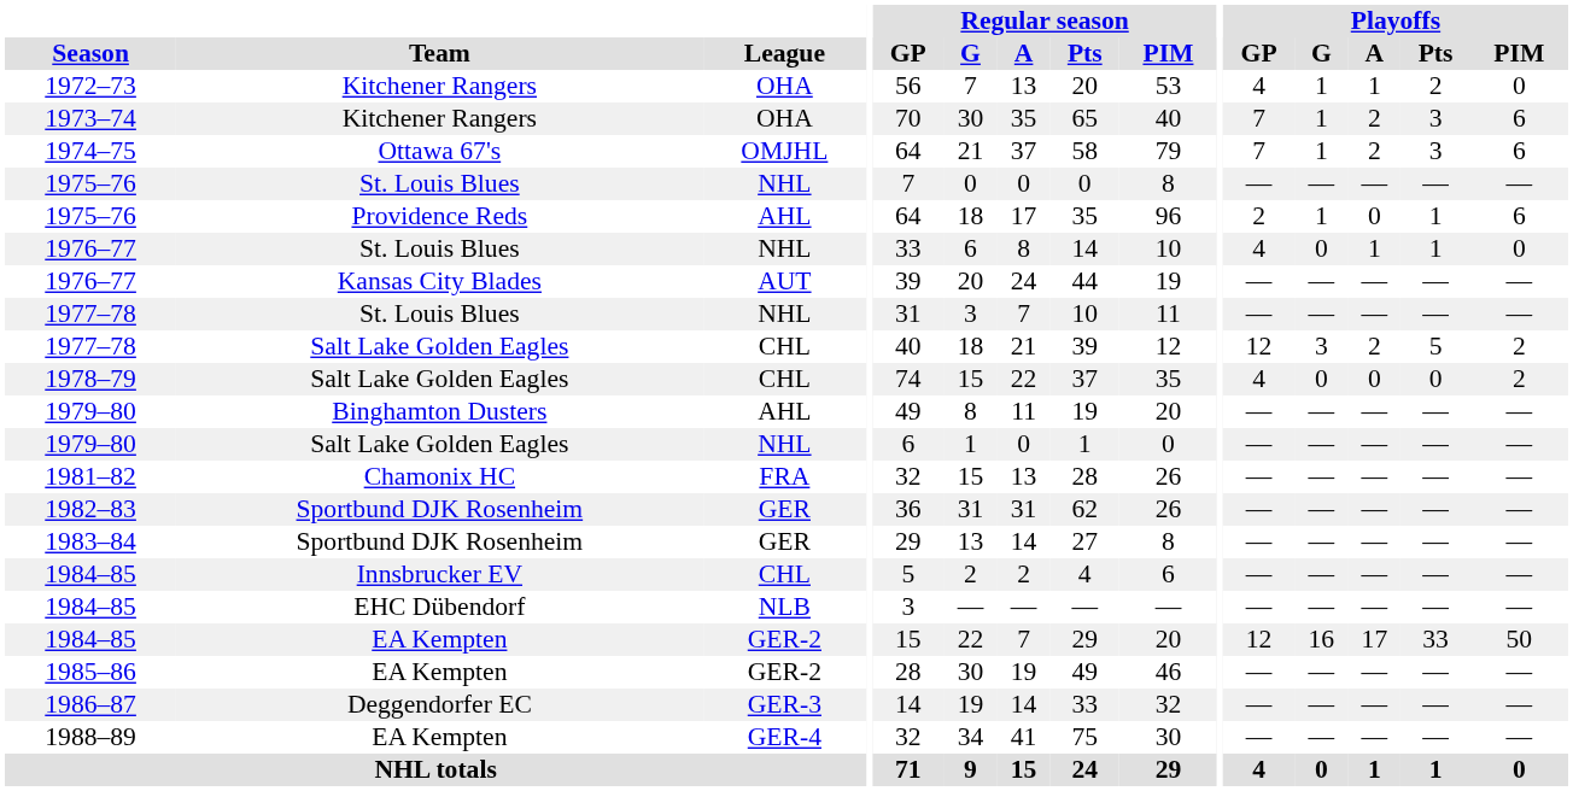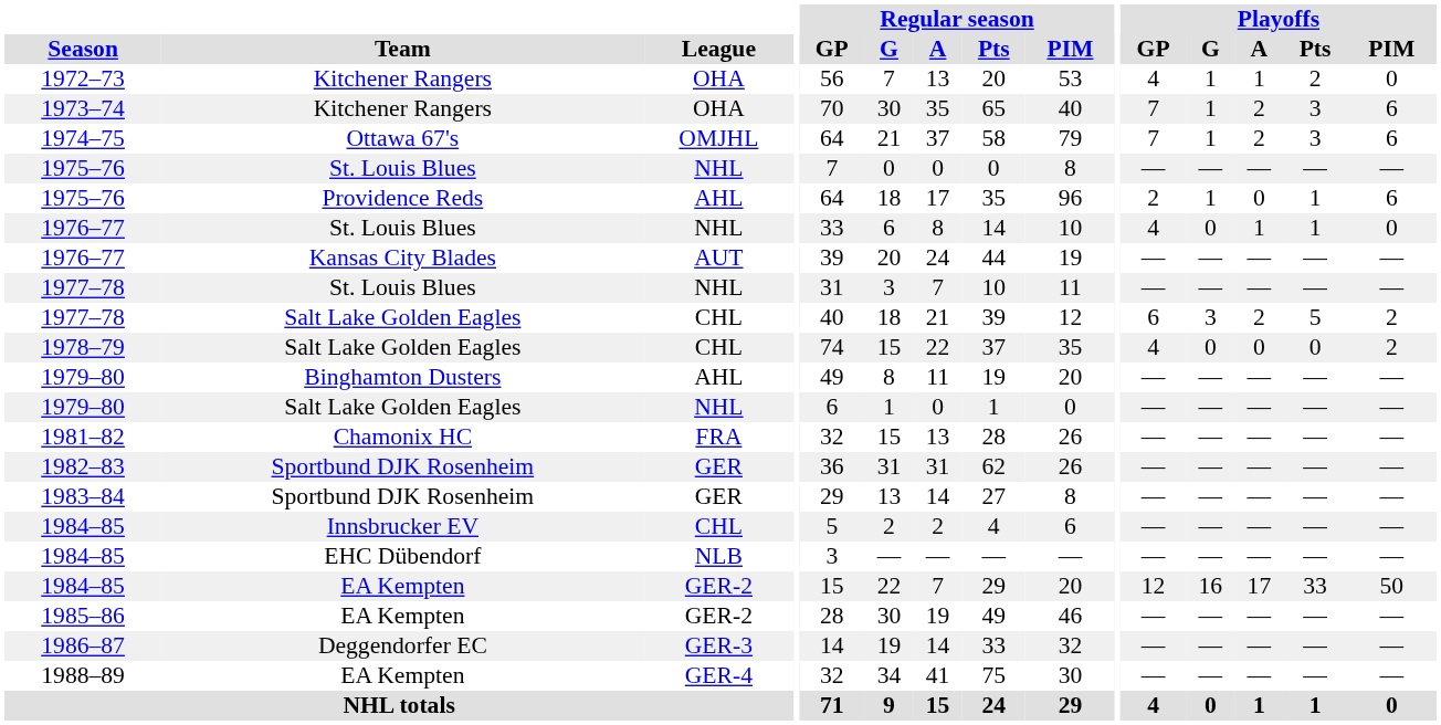1977–78 / Salt Lake Golden Eagles | Playoffs / GP: 12 -> 6
